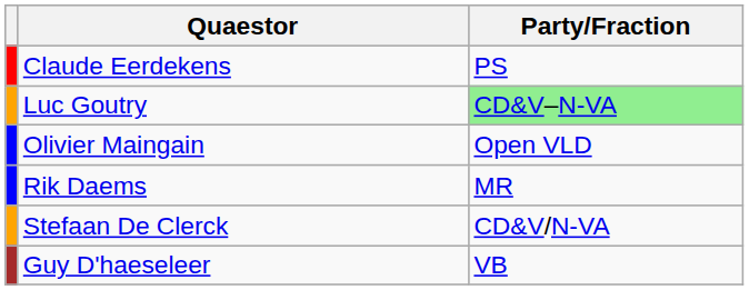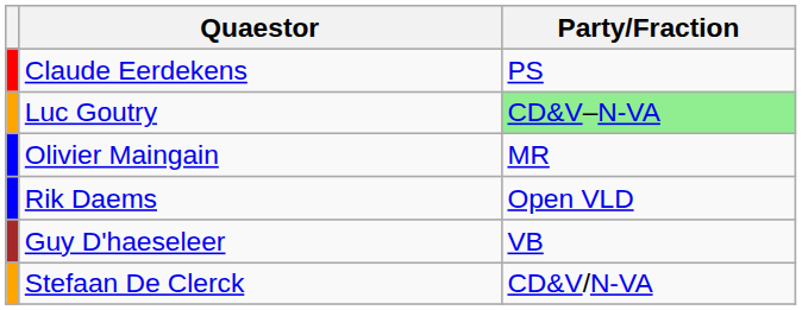Olivier Maingain | Party/Fraction: Open VLD -> MR
Rik Daems | Party/Fraction: MR -> Open VLD
rows swapped: Stefaan De Clerck <-> Guy D'haeseleer
